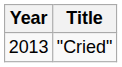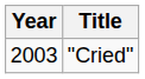"Cried" | Year: 2013 -> 2003
